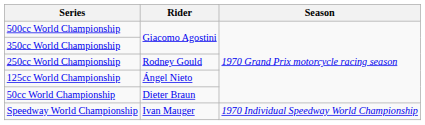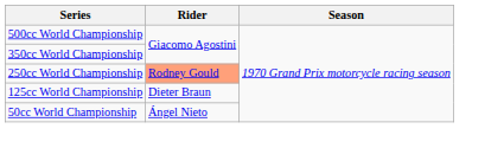250cc World Championship | Rider: no background -> lightsalmon background
125cc World Championship | Rider: Ángel Nieto -> Dieter Braun
50cc World Championship | Rider: Dieter Braun -> Ángel Nieto
- row: Speedway World Championship | Ivan Mauger | 1970 Individual Speedway World Championship
